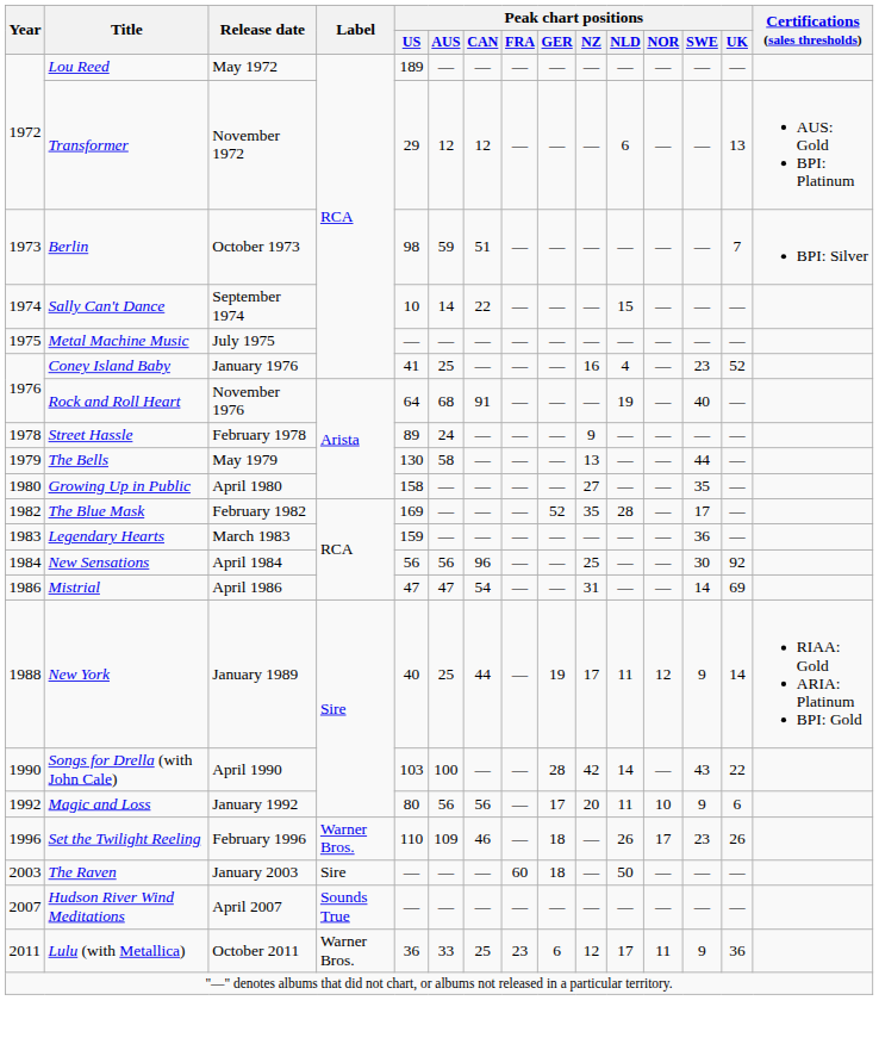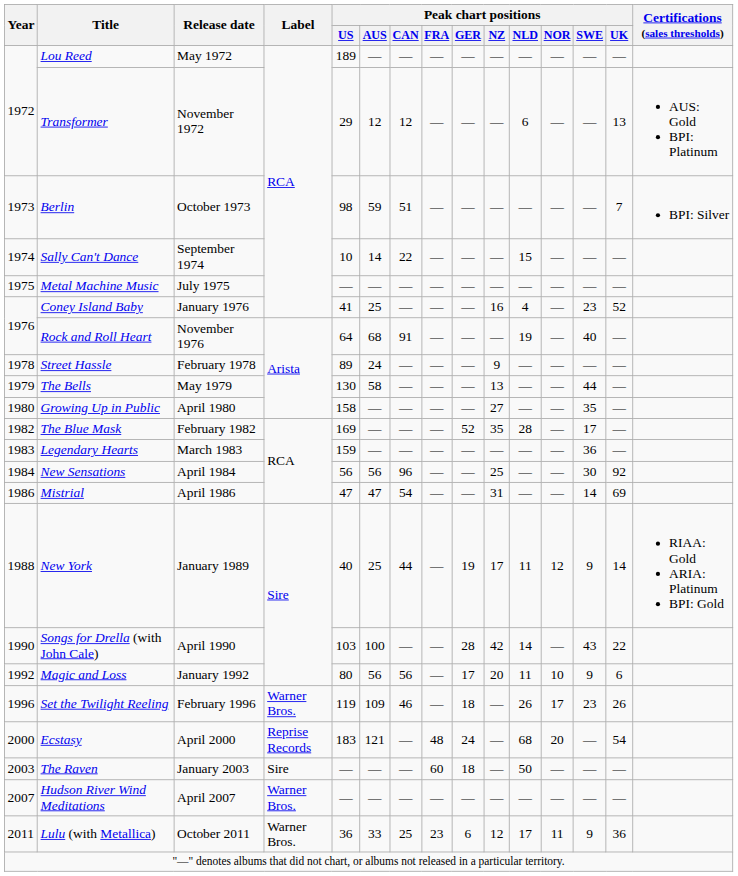Set the Twilight Reeling | Peak chart positions / US: 110 -> 119
+ row: 2000 | Ecstasy | April 2000 | Reprise Records | 183 | 121 | — | 48 | 24 | — | 68 | 20 | — | 54
Hudson River Wind Meditations | Label: Sounds True -> Warner Bros.
